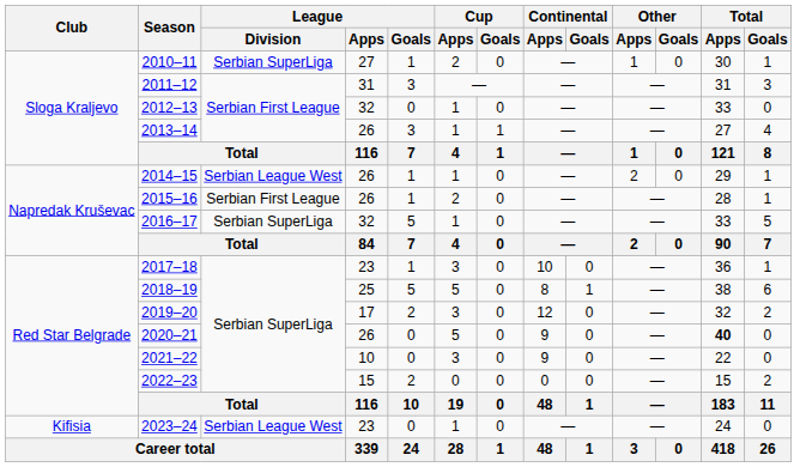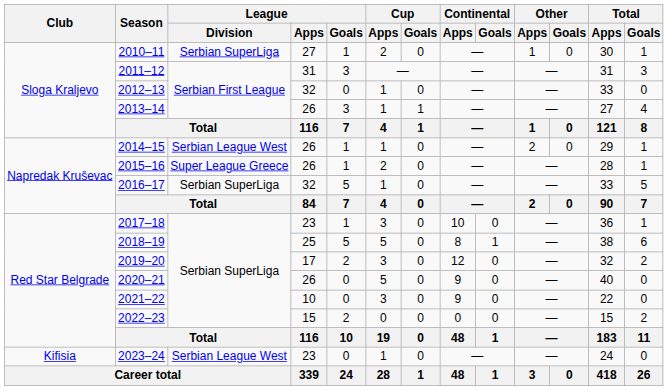2015–16 | League / Division: Serbian First League -> Super League Greece
2020–21 | Total / Apps: bold -> normal
